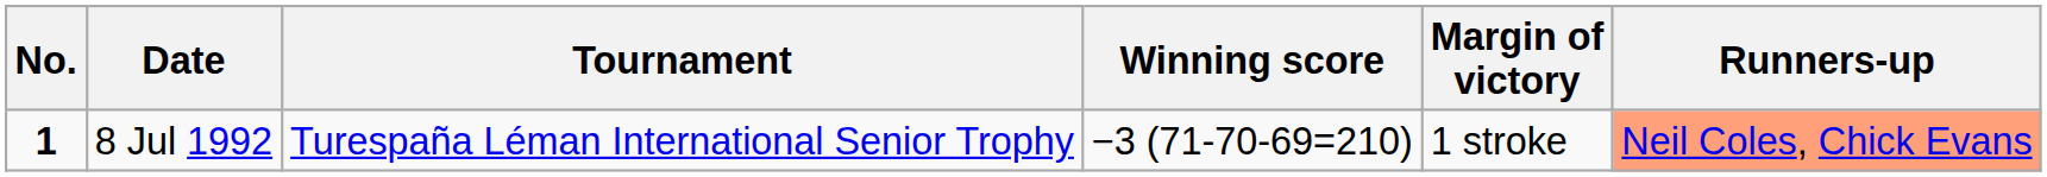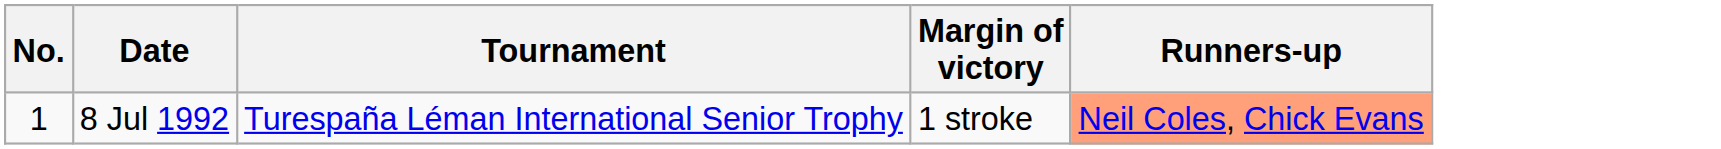- column: Winning score | −3 (71-70-69=210)
8 Jul 1992 | No.: bold -> normal
